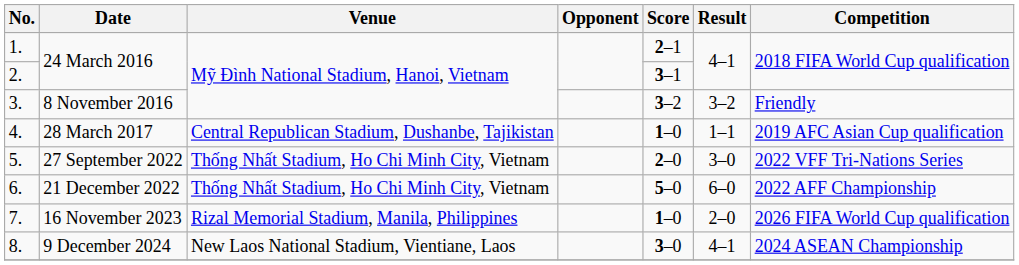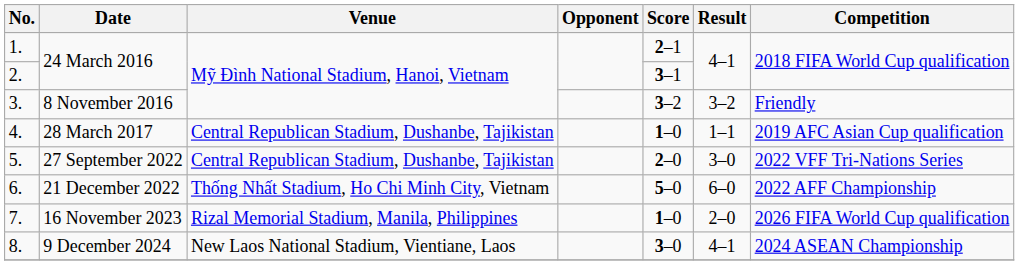5. | Venue: Thống Nhất Stadium, Ho Chi Minh City, Vietnam -> Central Republican Stadium, Dushanbe, Tajikistan
